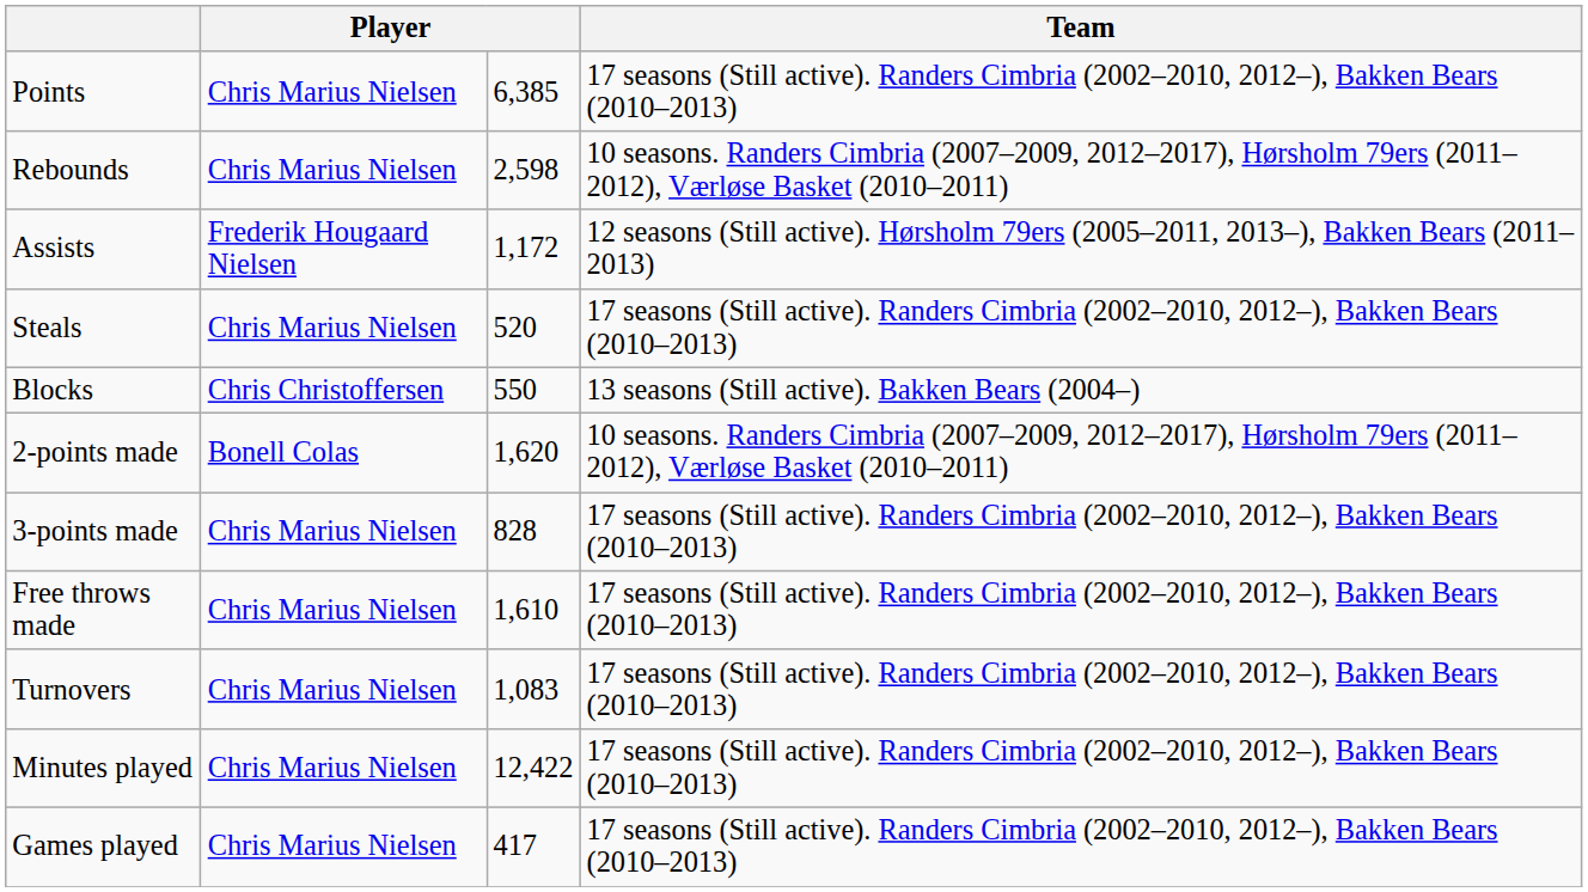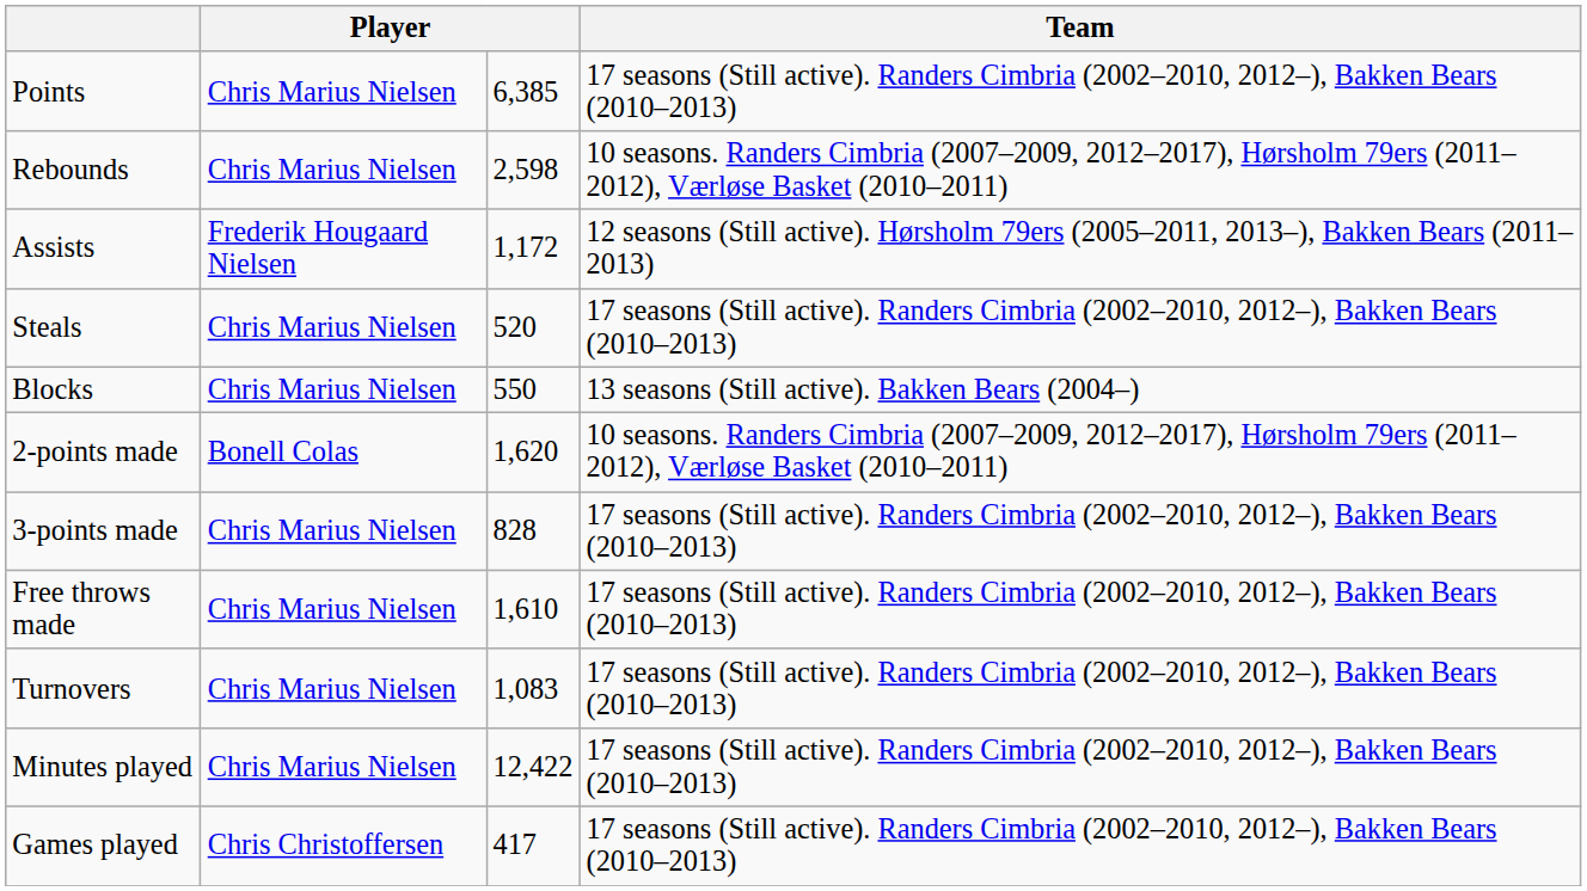Blocks | column 2: Chris Christoffersen -> Chris Marius Nielsen
Games played | column 2: Chris Marius Nielsen -> Chris Christoffersen
